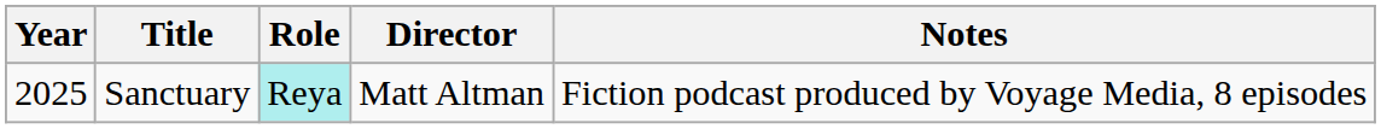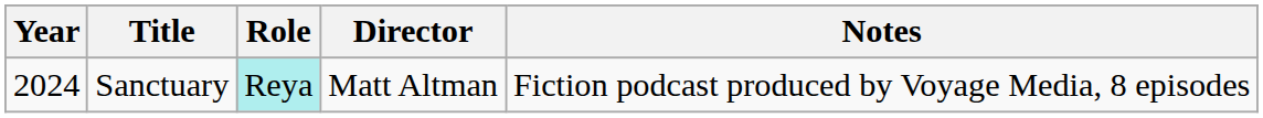Sanctuary | Year: 2025 -> 2024
